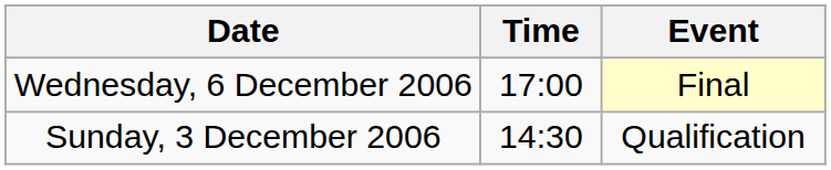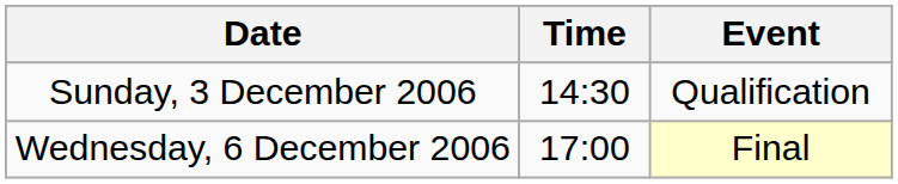rows swapped: Sunday, 3 December 2006 <-> Wednesday, 6 December 2006
